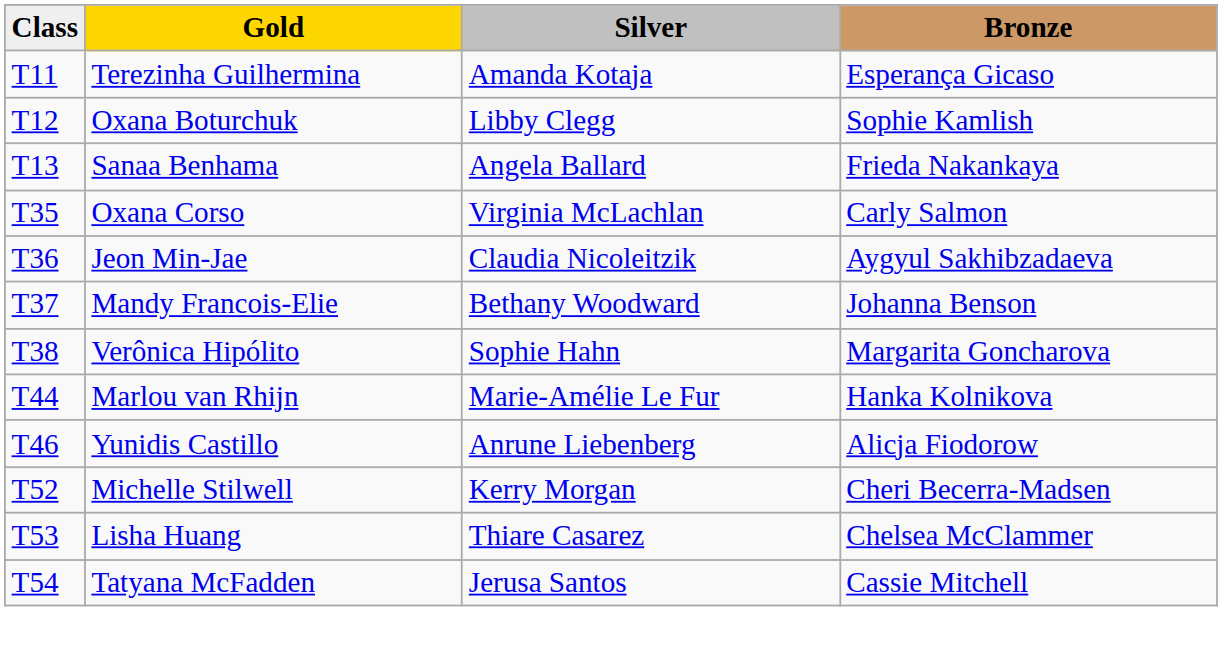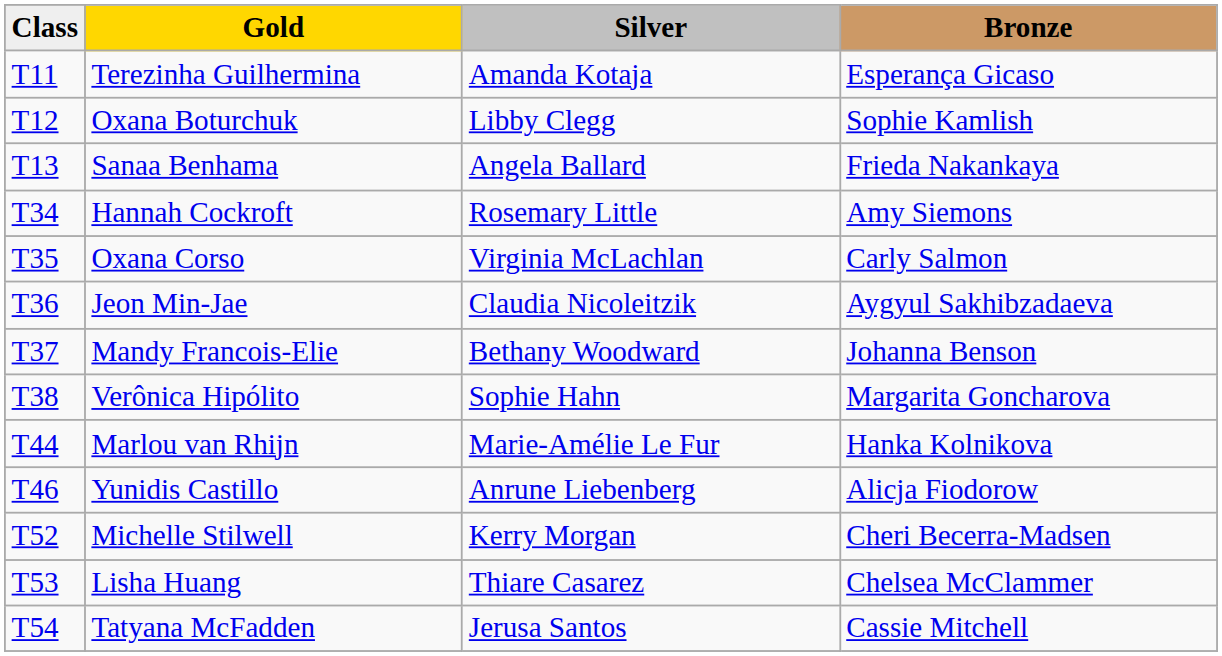+ row: T34 | Hannah Cockroft | Rosemary Little | Amy Siemons
